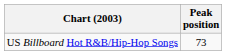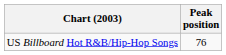US Billboard Hot R&B/Hip-Hop Songs | Peak position: 73 -> 76
